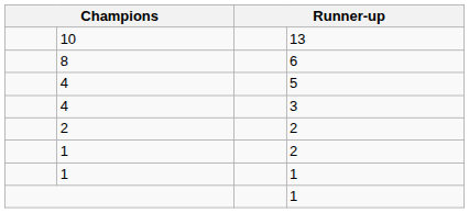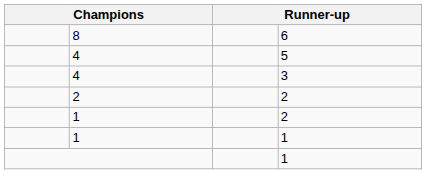- row: 10 | 13
